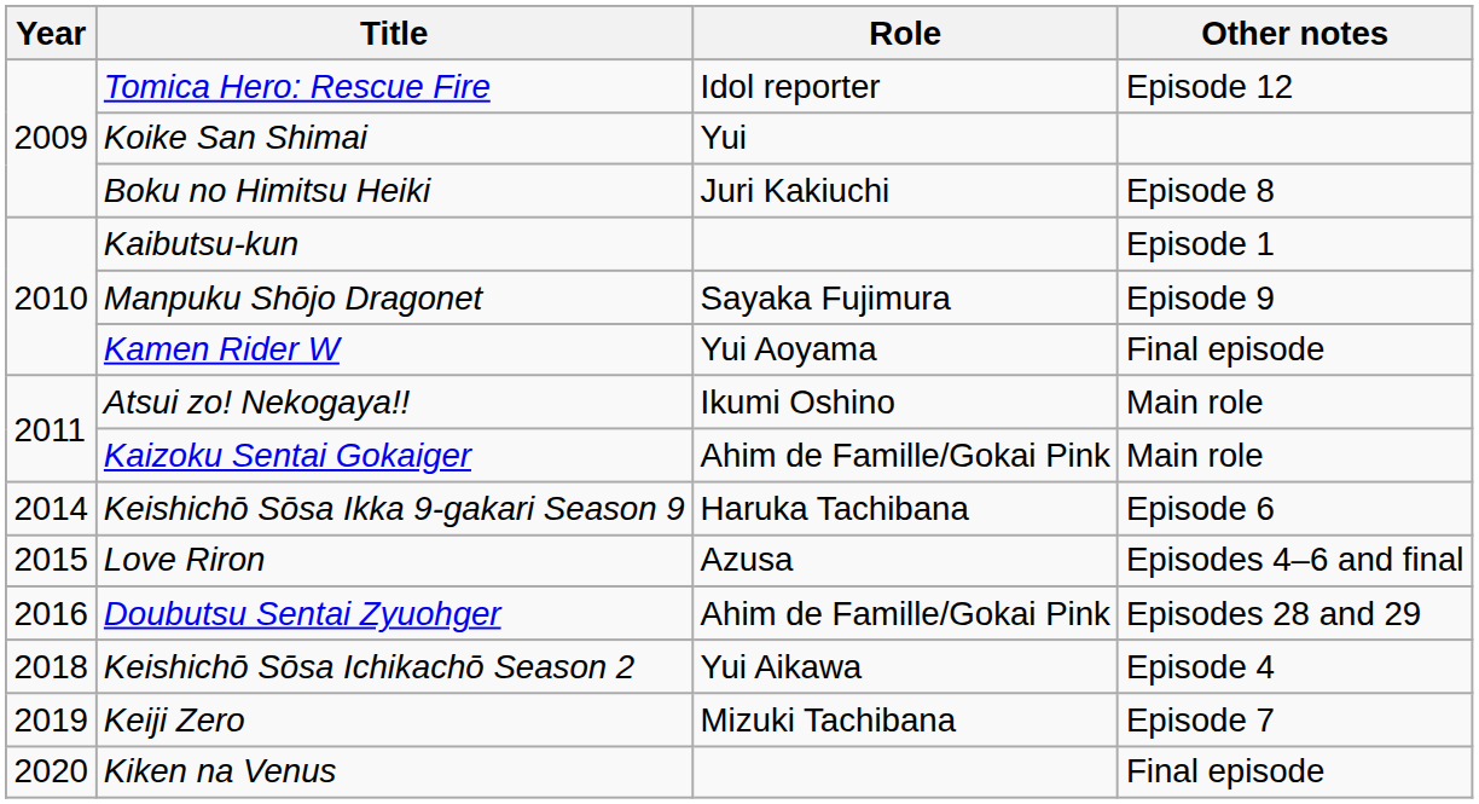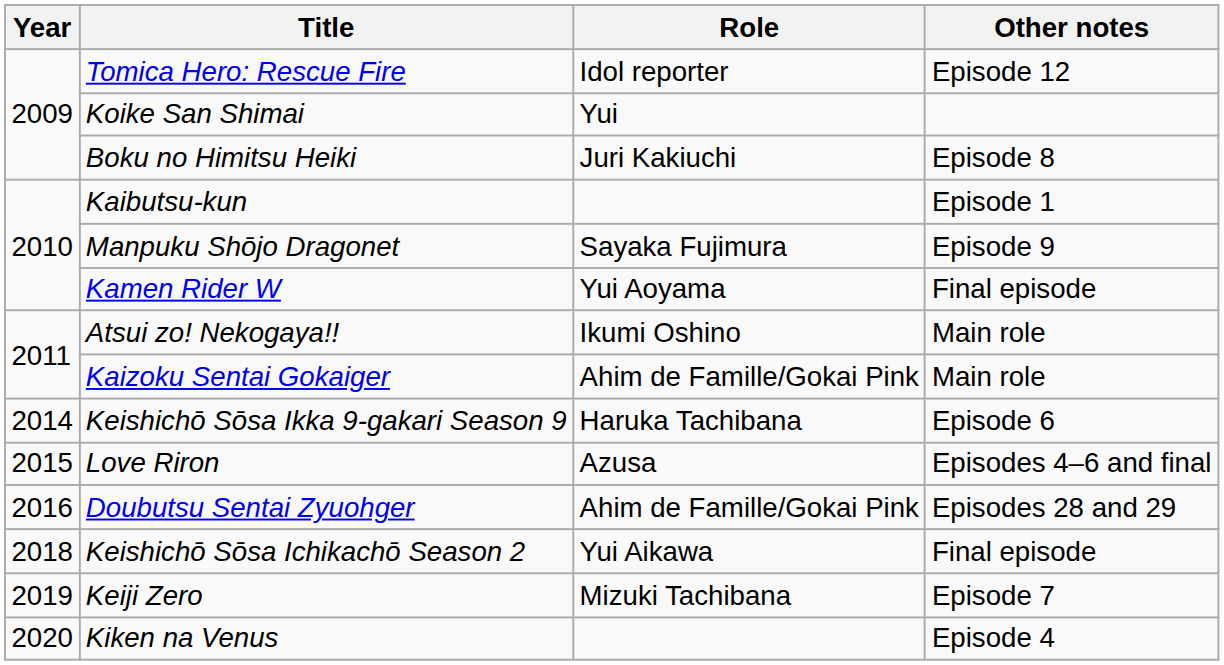Keishichō Sōsa Ichikachō Season 2 | Other notes: Episode 4 -> Final episode
Kiken na Venus | Other notes: Final episode -> Episode 4
